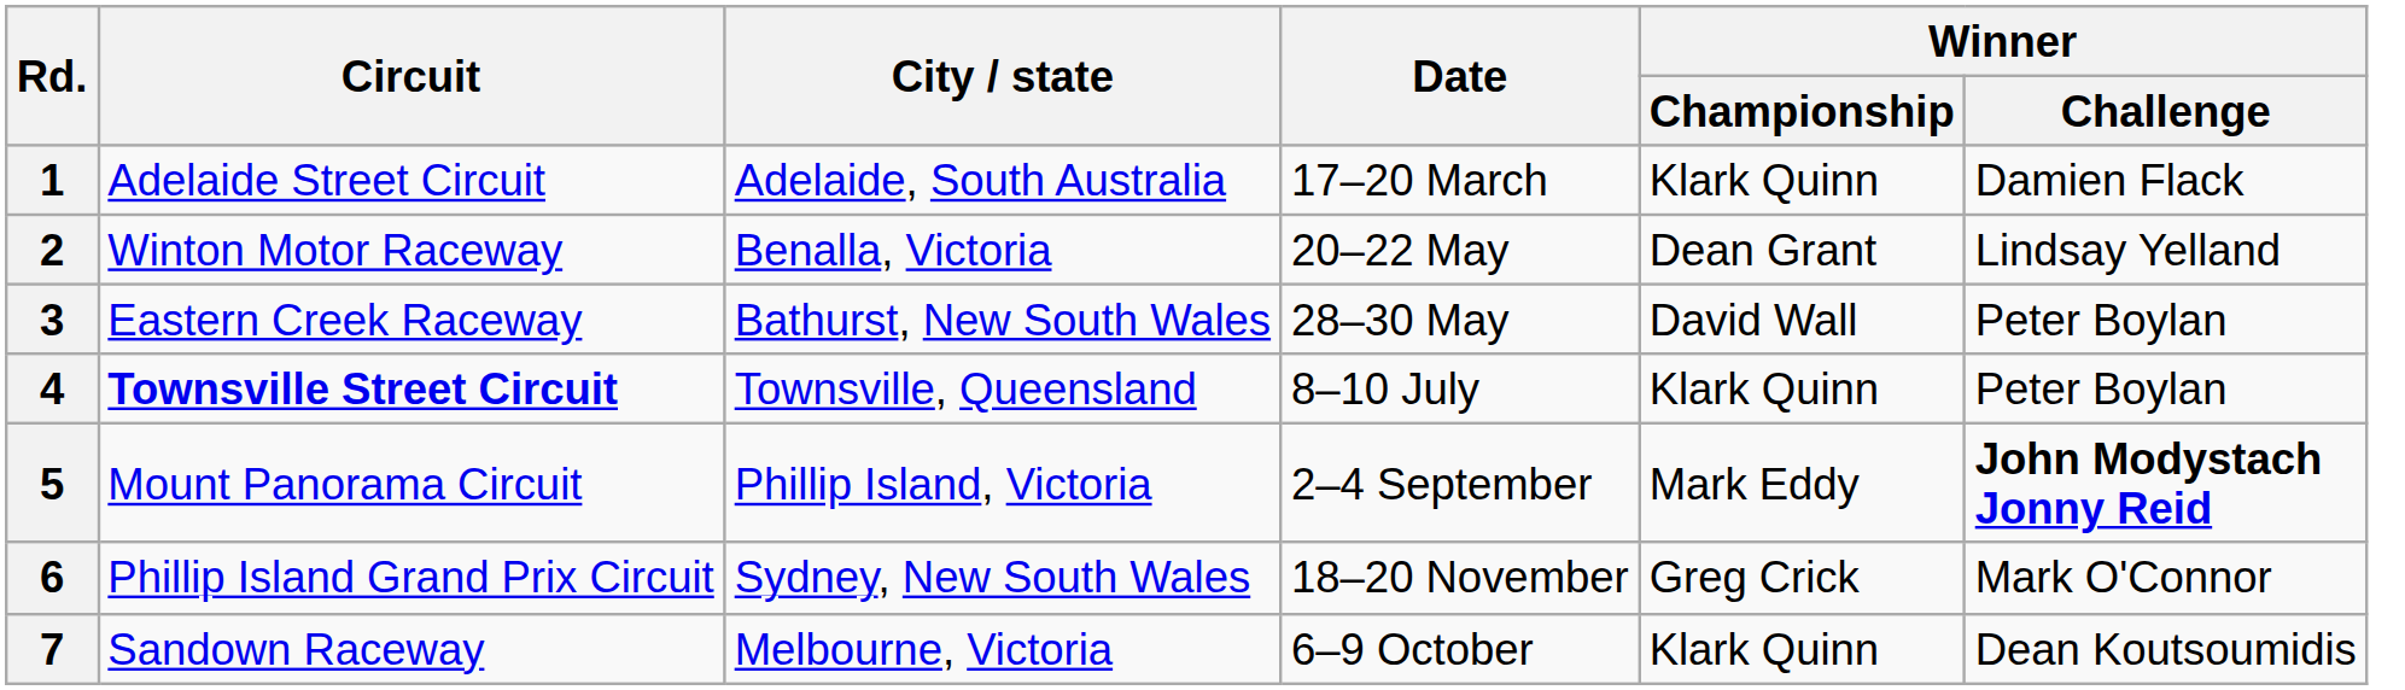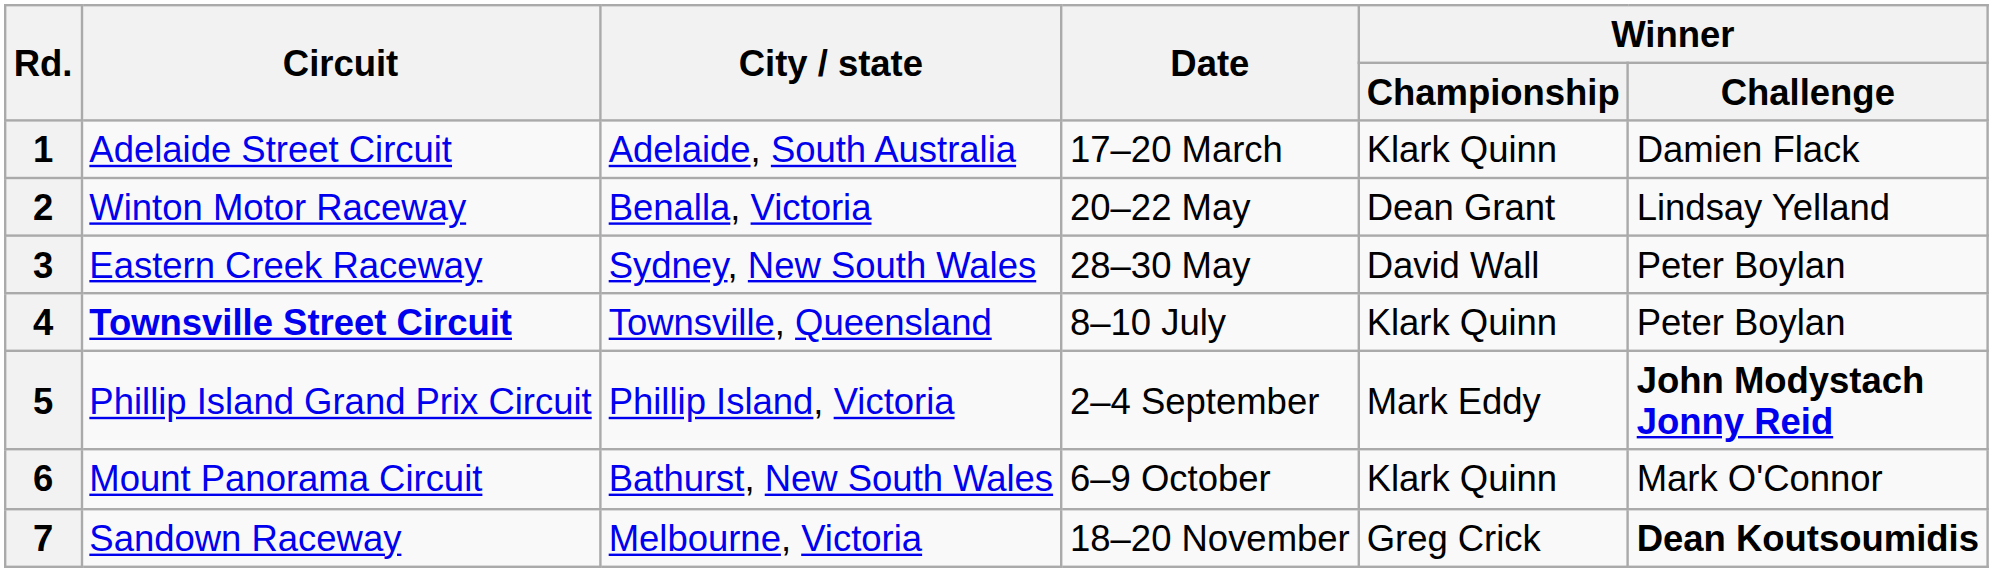3 | City / state: Bathurst, New South Wales -> Sydney, New South Wales
5 | Circuit: Mount Panorama Circuit -> Phillip Island Grand Prix Circuit
6 | Circuit: Phillip Island Grand Prix Circuit -> Mount Panorama Circuit
6 | City / state: Sydney, New South Wales -> Bathurst, New South Wales
6 | Date: 18–20 November -> 6–9 October
6 | Winner / Championship: Greg Crick -> Klark Quinn
7 | Date: 6–9 October -> 18–20 November
7 | Winner / Championship: Klark Quinn -> Greg Crick
7 | Winner / Challenge: normal -> bold
